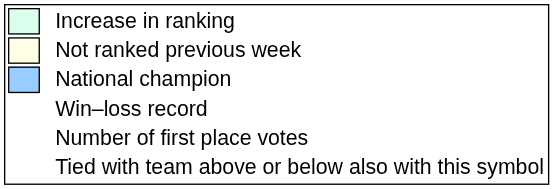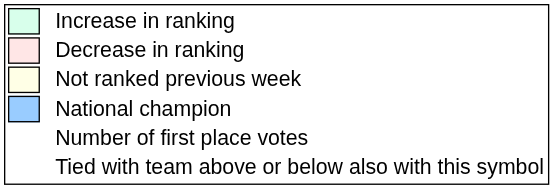+ row: Decrease in ranking
- row: Win–loss record
